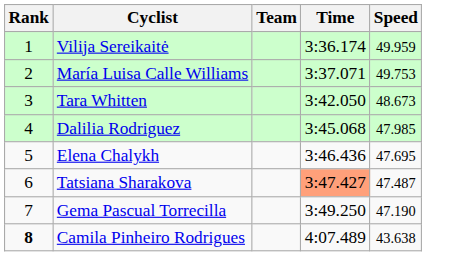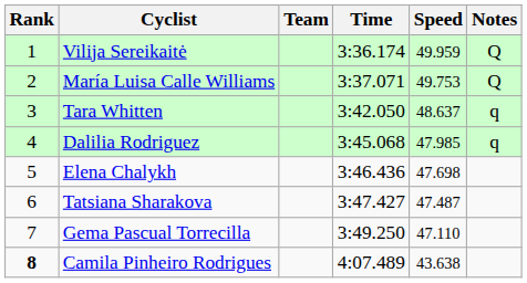+ column: Notes | Q | Q | q | q
Tara Whitten | Speed: 48.673 -> 48.637
Elena Chalykh | Speed: 47.695 -> 47.698
Tatsiana Sharakova | Time: lightsalmon background -> no background
Gema Pascual Torrecilla | Speed: 47.190 -> 47.110
